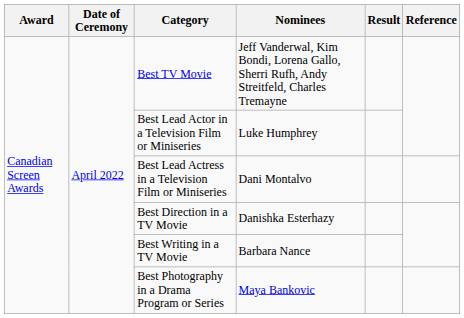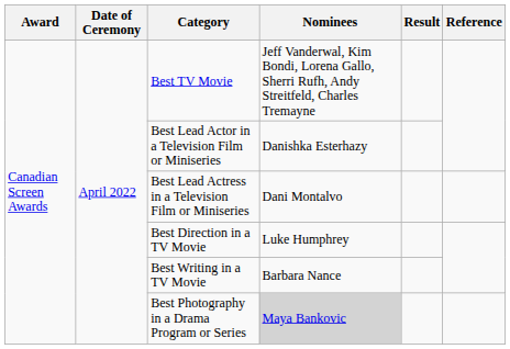Best Lead Actor in a Television Film or Miniseries | Nominees: Luke Humphrey -> Danishka Esterhazy
Best Direction in a TV Movie | Nominees: Danishka Esterhazy -> Luke Humphrey
Best Photography in a Drama Program or Series | Nominees: no background -> lightgrey background
